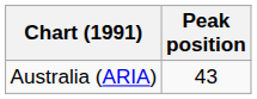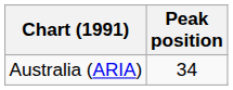Australia (ARIA) | Peak position: 43 -> 34
